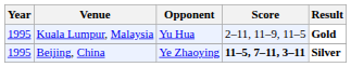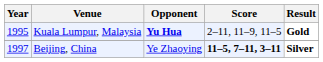Kuala Lumpur, Malaysia | Opponent: normal -> bold
Beijing, China | Year: 1995 -> 1997
